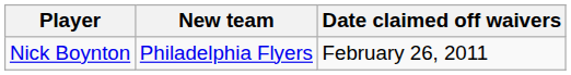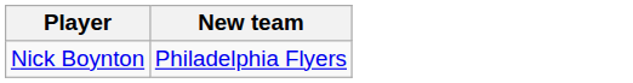- column: Date claimed off waivers | February 26, 2011
